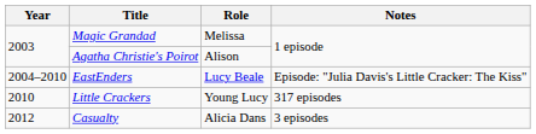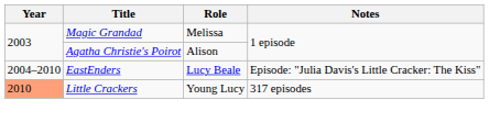Little Crackers | Year: no background -> lightsalmon background
- row: 2012 | Casualty | Alicia Dans | 3 episodes
